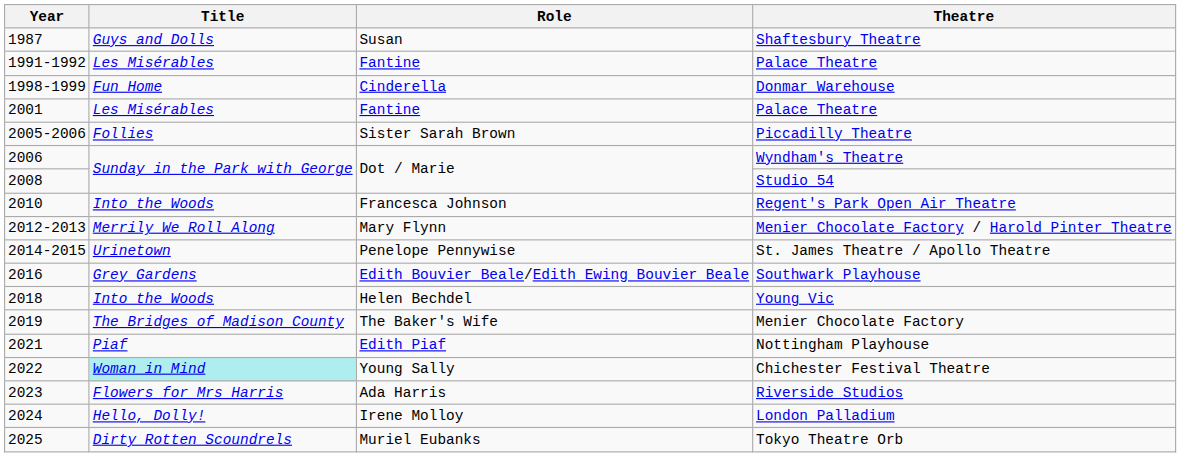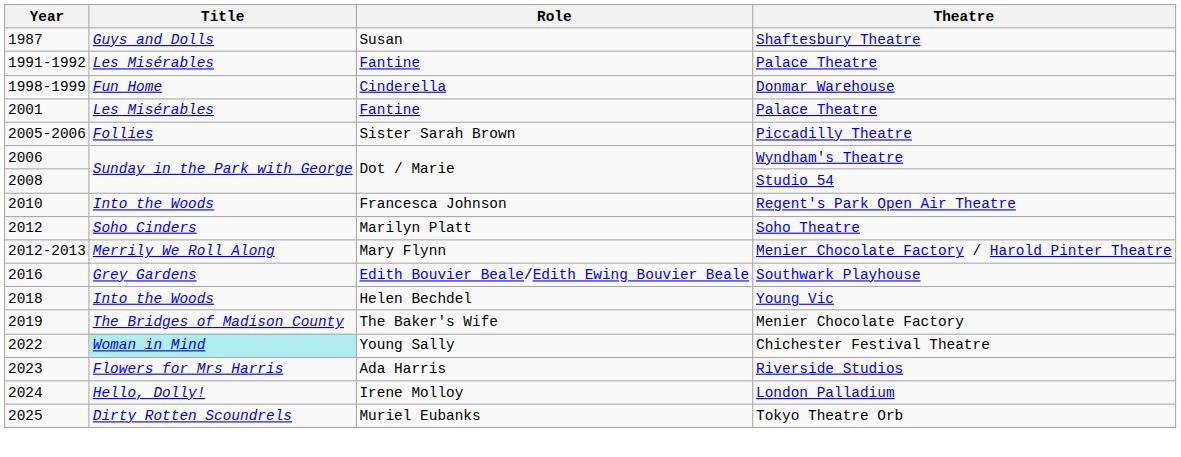+ row: 2012 | Soho Cinders | Marilyn Platt | Soho Theatre
- row: 2014-2015 | Urinetown | Penelope Pennywise | St. James Theatre / Apollo Theatre
- row: 2021 | Piaf | Edith Piaf | Nottingham Playhouse
